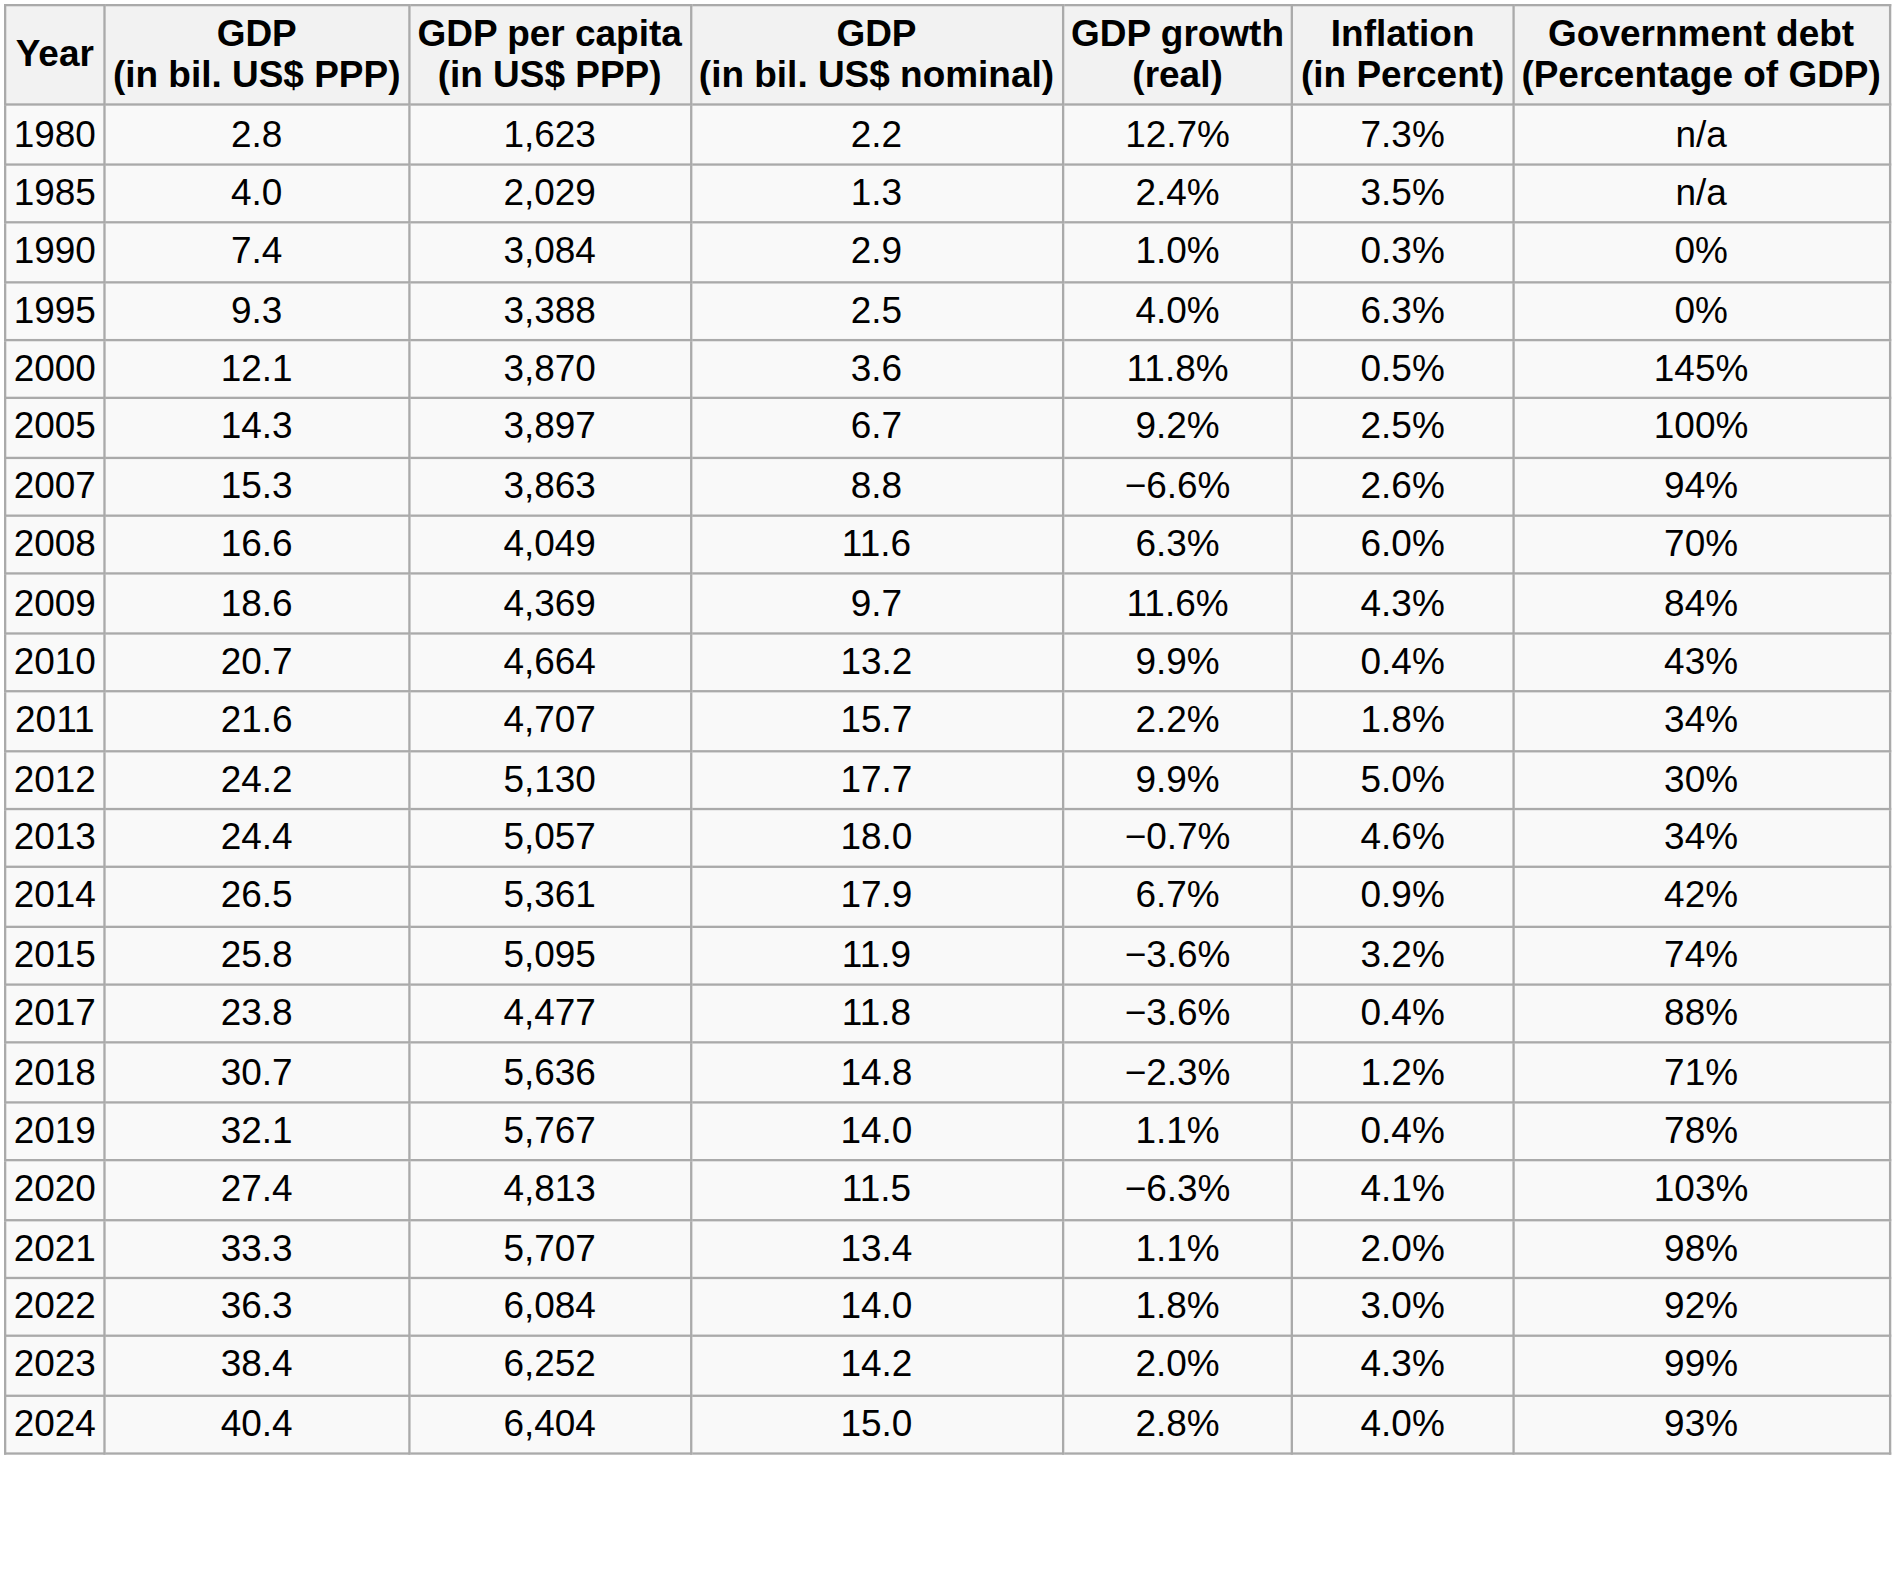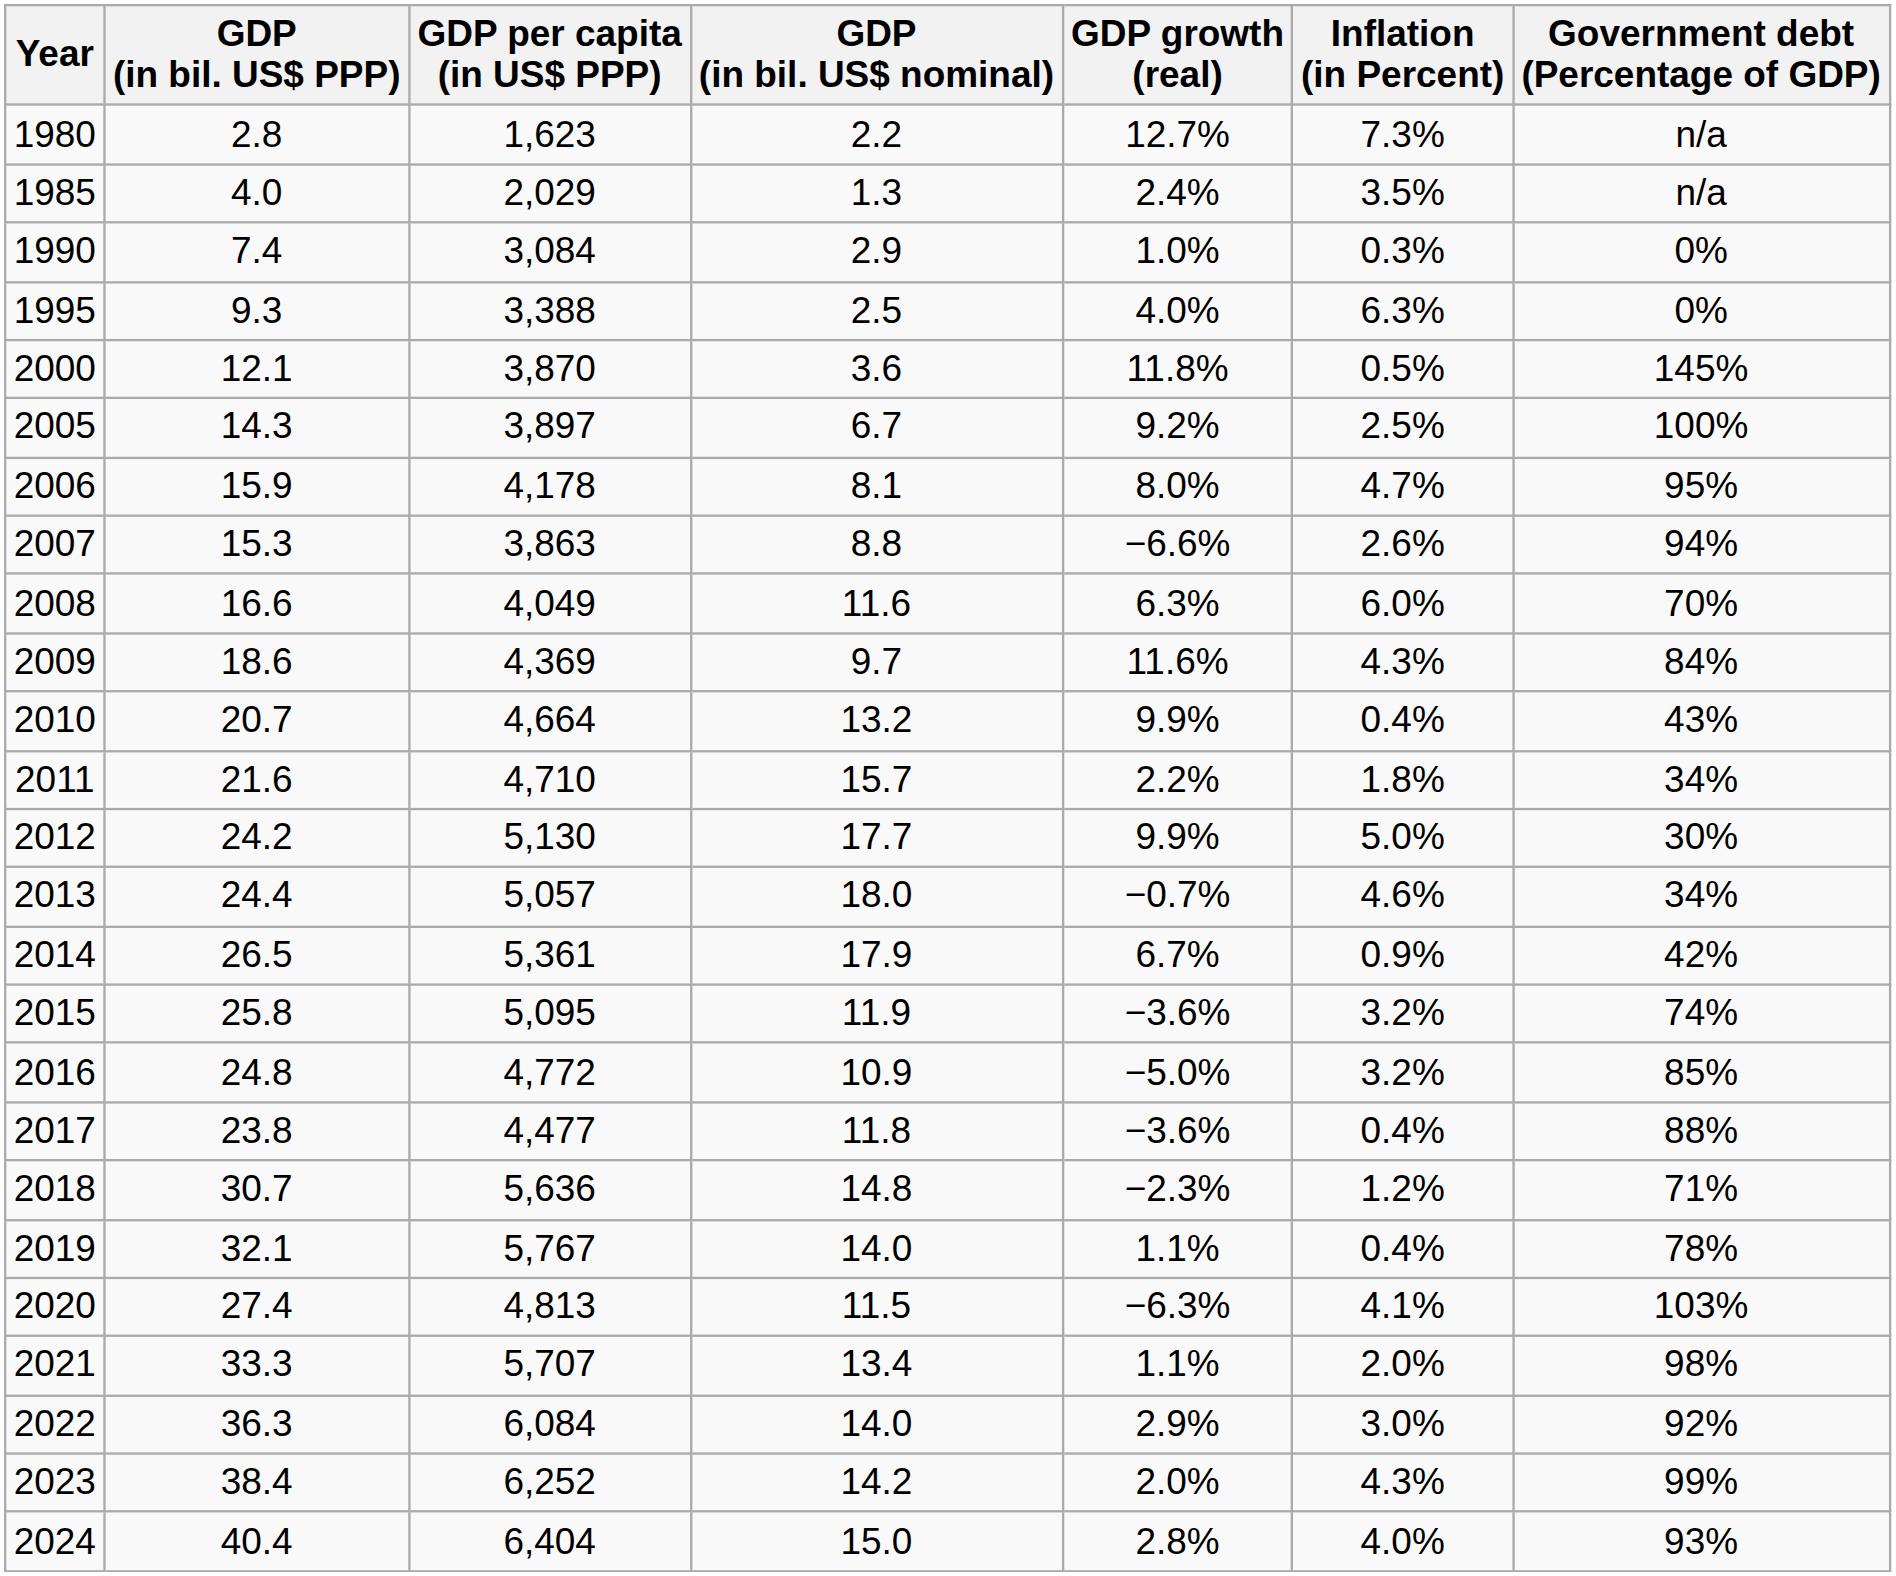+ row: 2006 | 15.9 | 4,178 | 8.1 | 8.0% | 4.7% | 95%
2011 | GDP per capita (in US$ PPP): 4,707 -> 4,710
+ row: 2016 | 24.8 | 4,772 | 10.9 | −5.0% | 3.2% | 85%
2022 | GDP growth (real): 1.8% -> 2.9%
